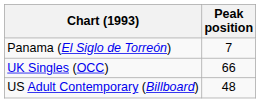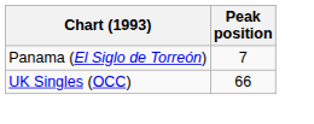- row: US Adult Contemporary (Billboard) | 48
